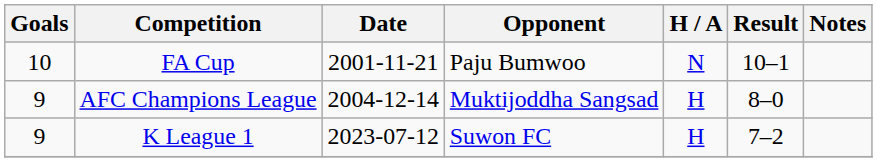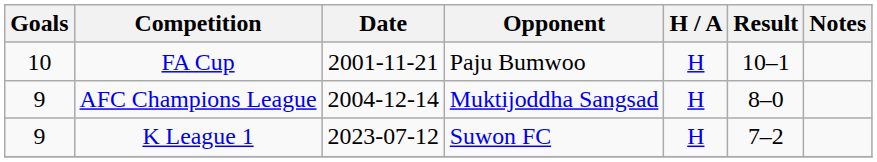FA Cup | H / A: N -> H
